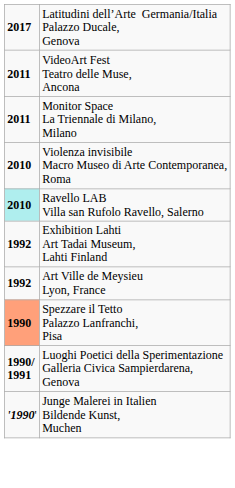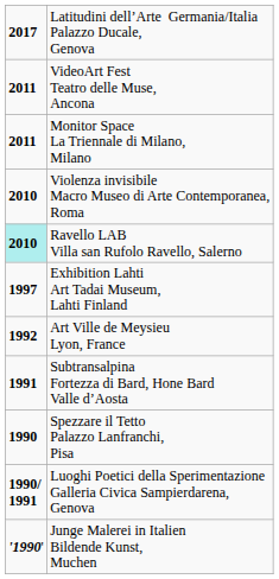Exhibition Lahti Art Tadai Museum, Lahti Finland | column 1: 1992 -> 1997
+ row: 1991 | Subtransalpina Fortezza di Bard, Hone Bard Valle d’Aosta
Spezzare il Tetto Palazzo Lanfranchi, Pisa | column 1: lightsalmon background -> no background
